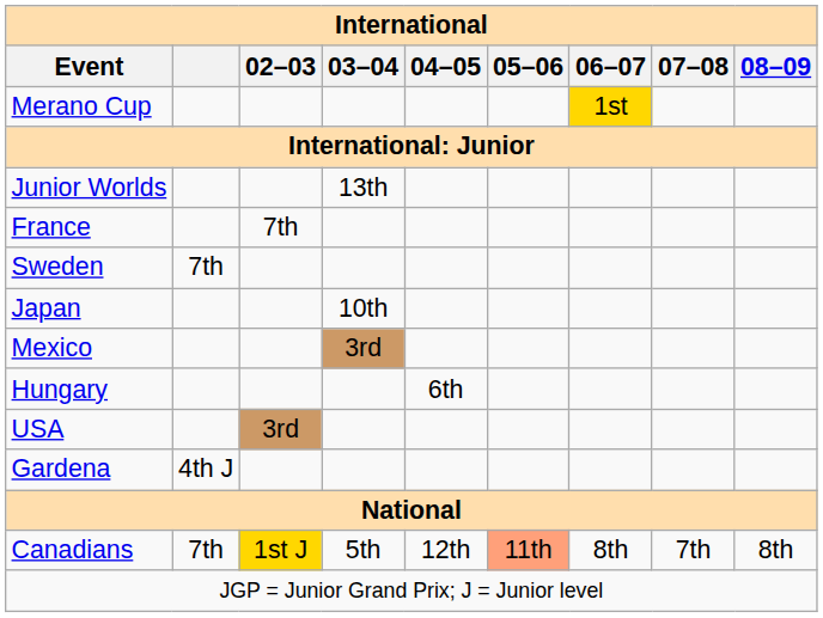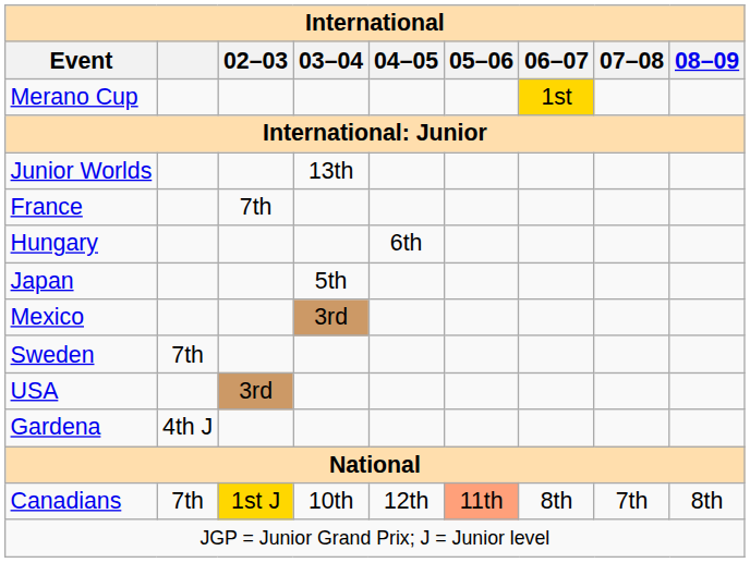rows swapped: Hungary <-> Sweden
Japan | 03–04: 10th -> 5th
Canadians | 03–04: 5th -> 10th
